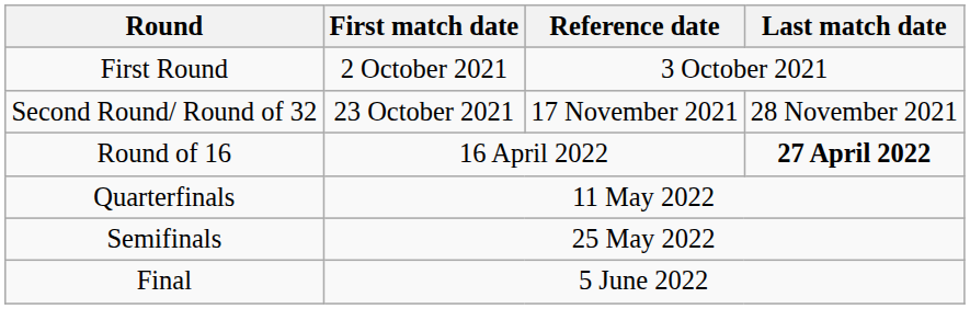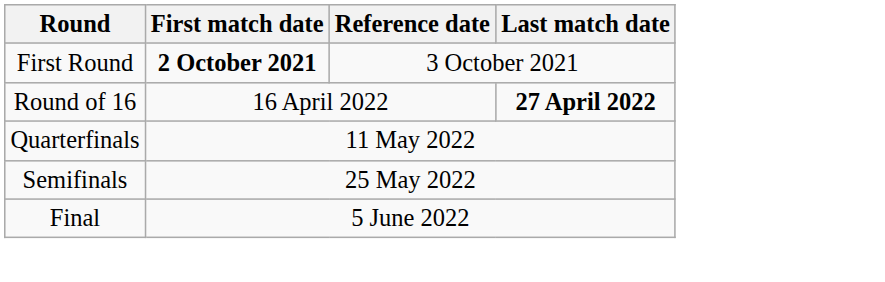First Round | First match date: normal -> bold
- row: Second Round/ Round of 32 | 23 October 2021 | 17 November 2021 | 28 November 2021
